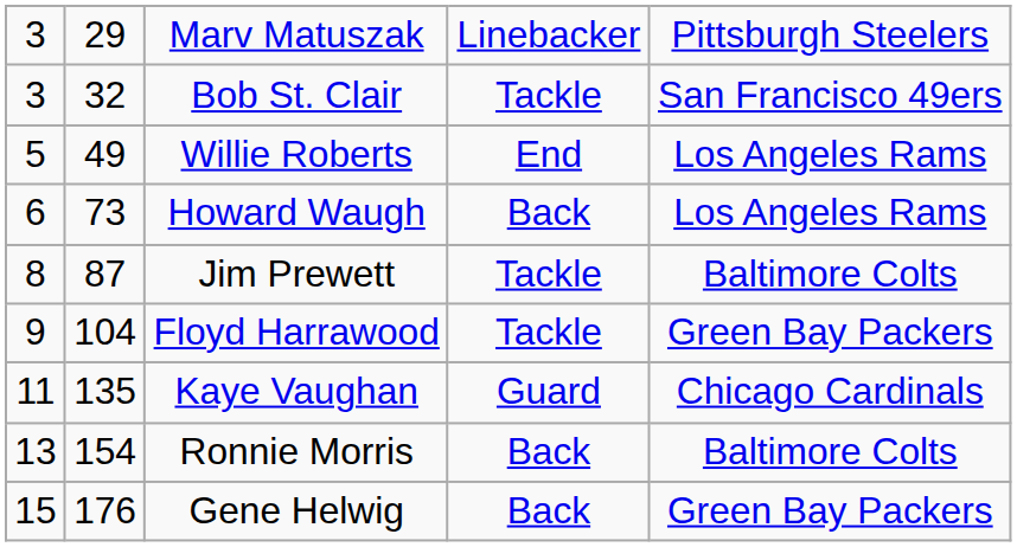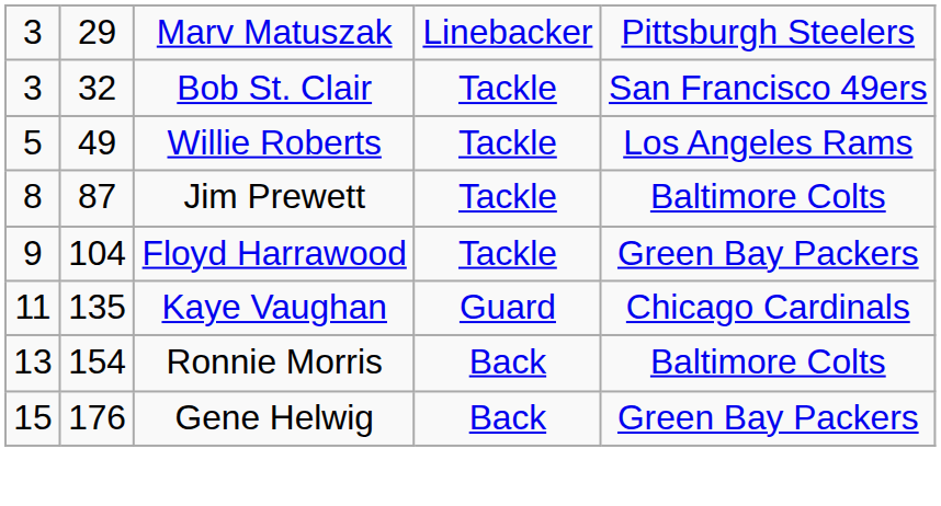Willie Roberts | column 4: End -> Tackle
- row: 6 | 73 | Howard Waugh | Back | Los Angeles Rams
